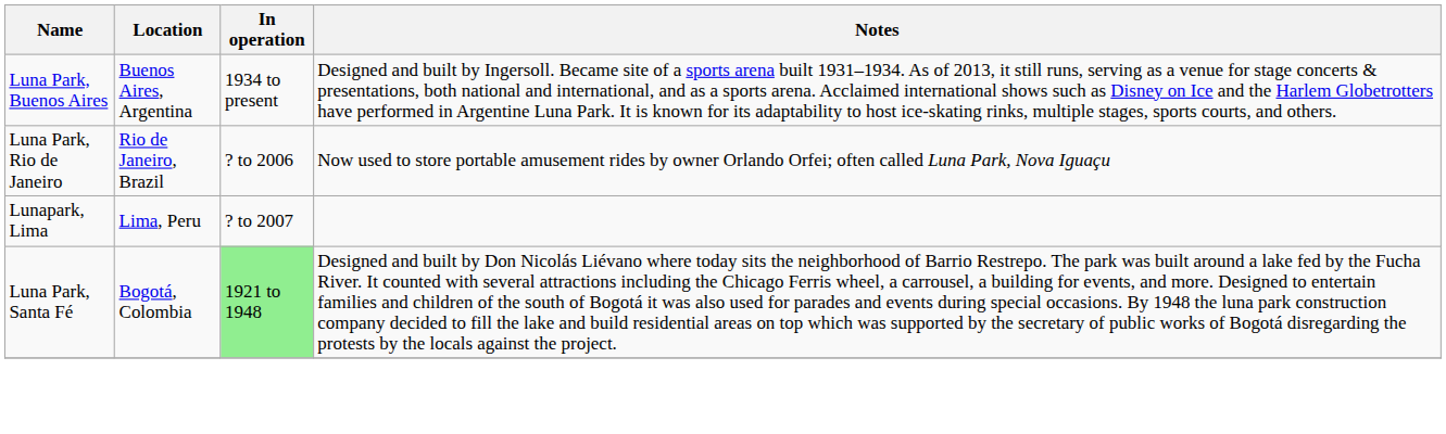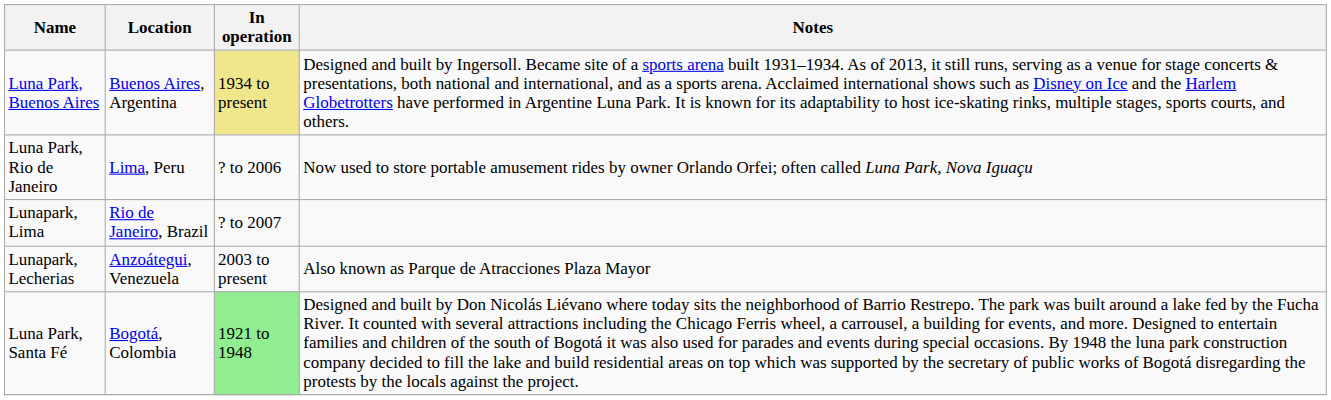Luna Park, Buenos Aires | In operation: no background -> khaki background
Luna Park, Rio de Janeiro | Location: Rio de Janeiro, Brazil -> Lima, Peru
Lunapark, Lima | Location: Lima, Peru -> Rio de Janeiro, Brazil
+ row: Lunapark, Lecherias | Anzoátegui, Venezuela | 2003 to present | Also known as Parque de Atracciones Plaza Mayor
